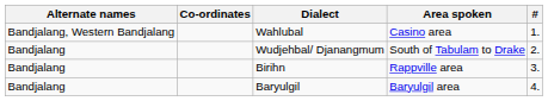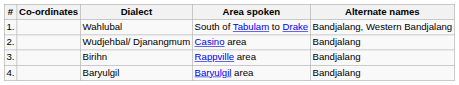columns swapped: # <-> Alternate names
Wahlubal | Area spoken: Casino area -> South of Tabulam to Drake
Wudjehbal/ Djanangmum | Area spoken: South of Tabulam to Drake -> Casino area
